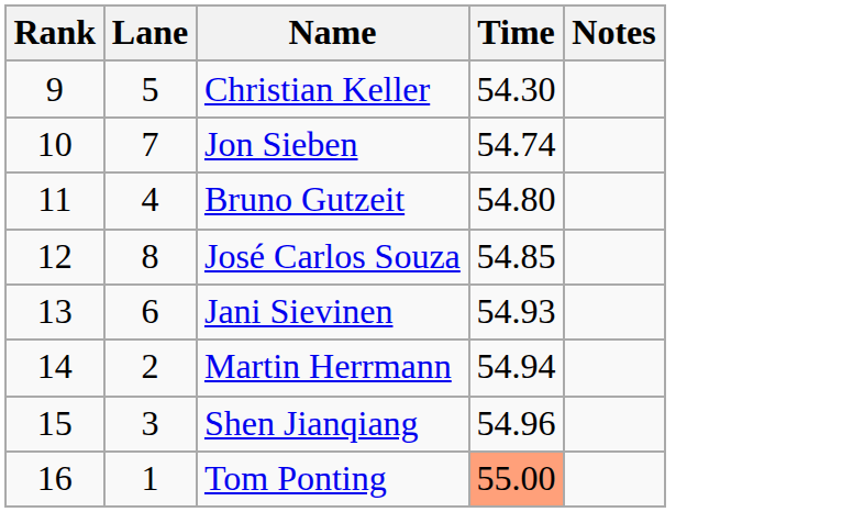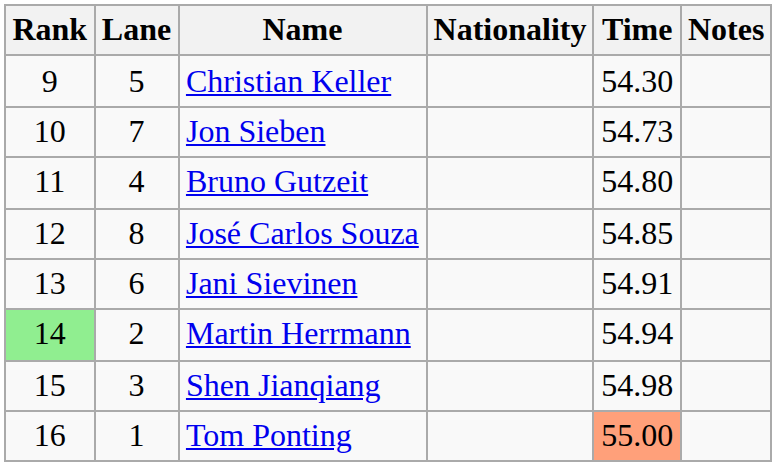+ column: Nationality
Jon Sieben | Time: 54.74 -> 54.73
Jani Sievinen | Time: 54.93 -> 54.91
Martin Herrmann | Rank: no background -> lightgreen background
Shen Jianqiang | Time: 54.96 -> 54.98
